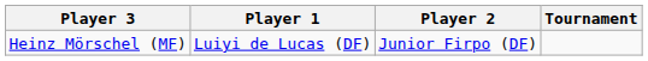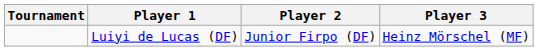columns swapped: Tournament <-> Player 3
